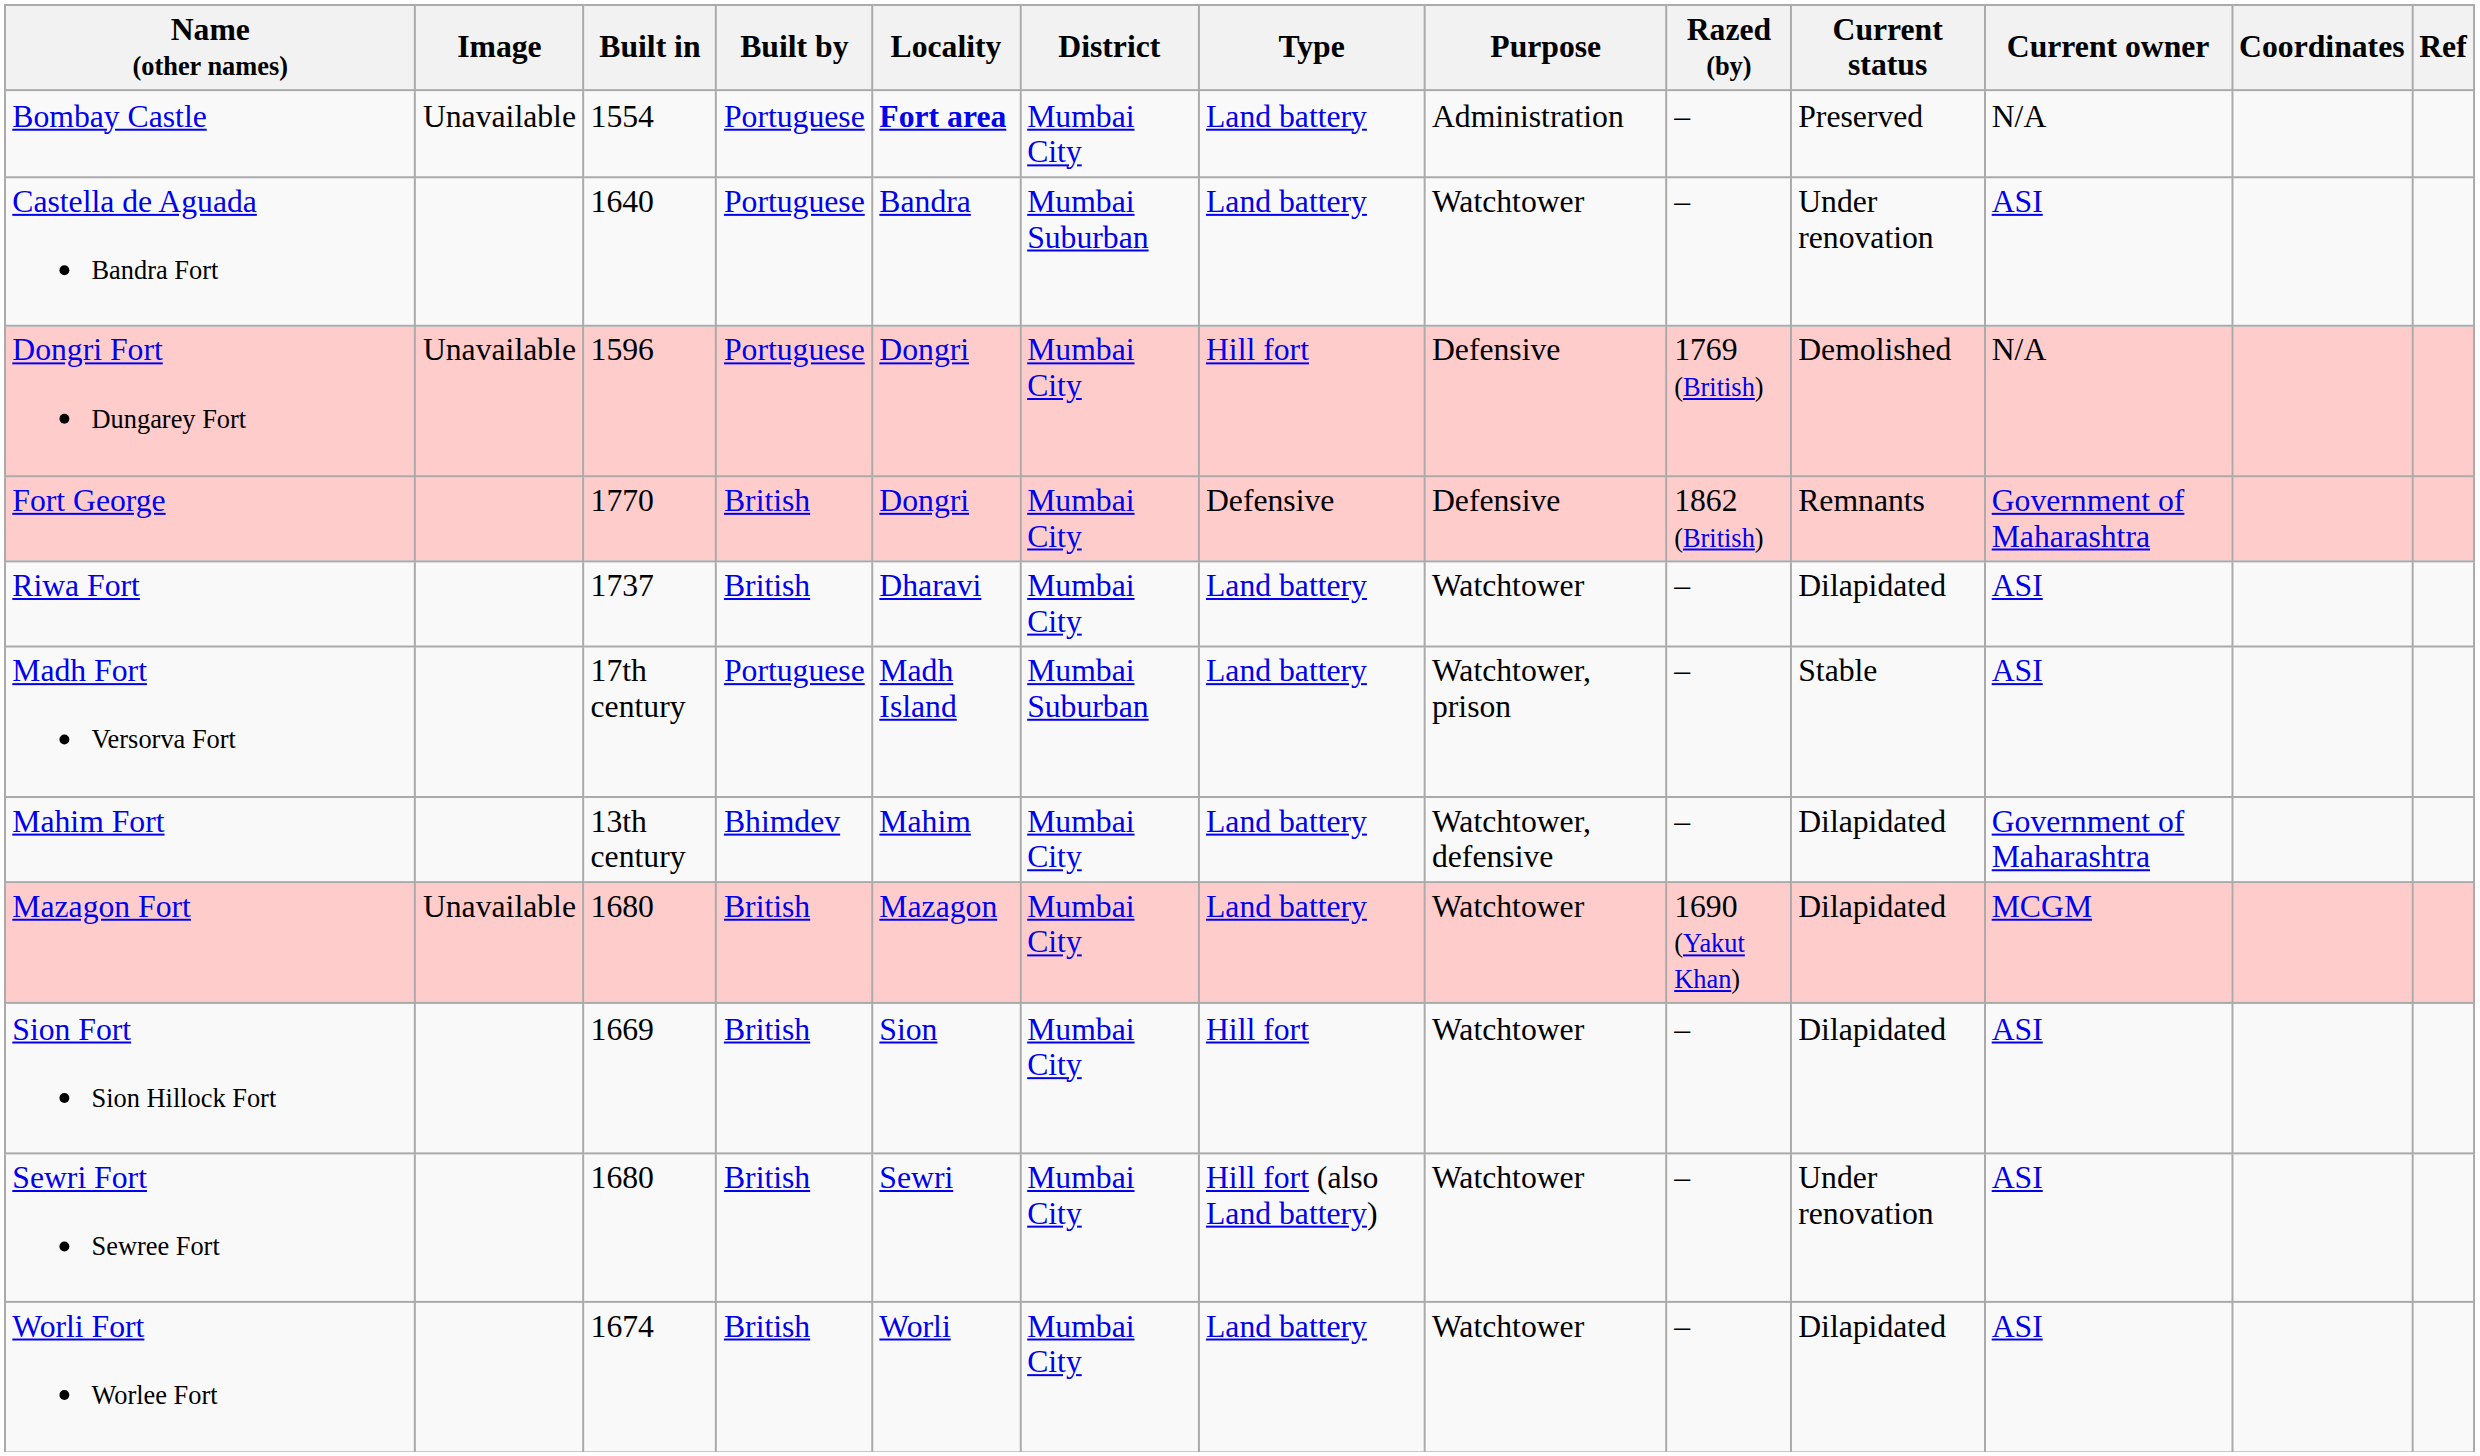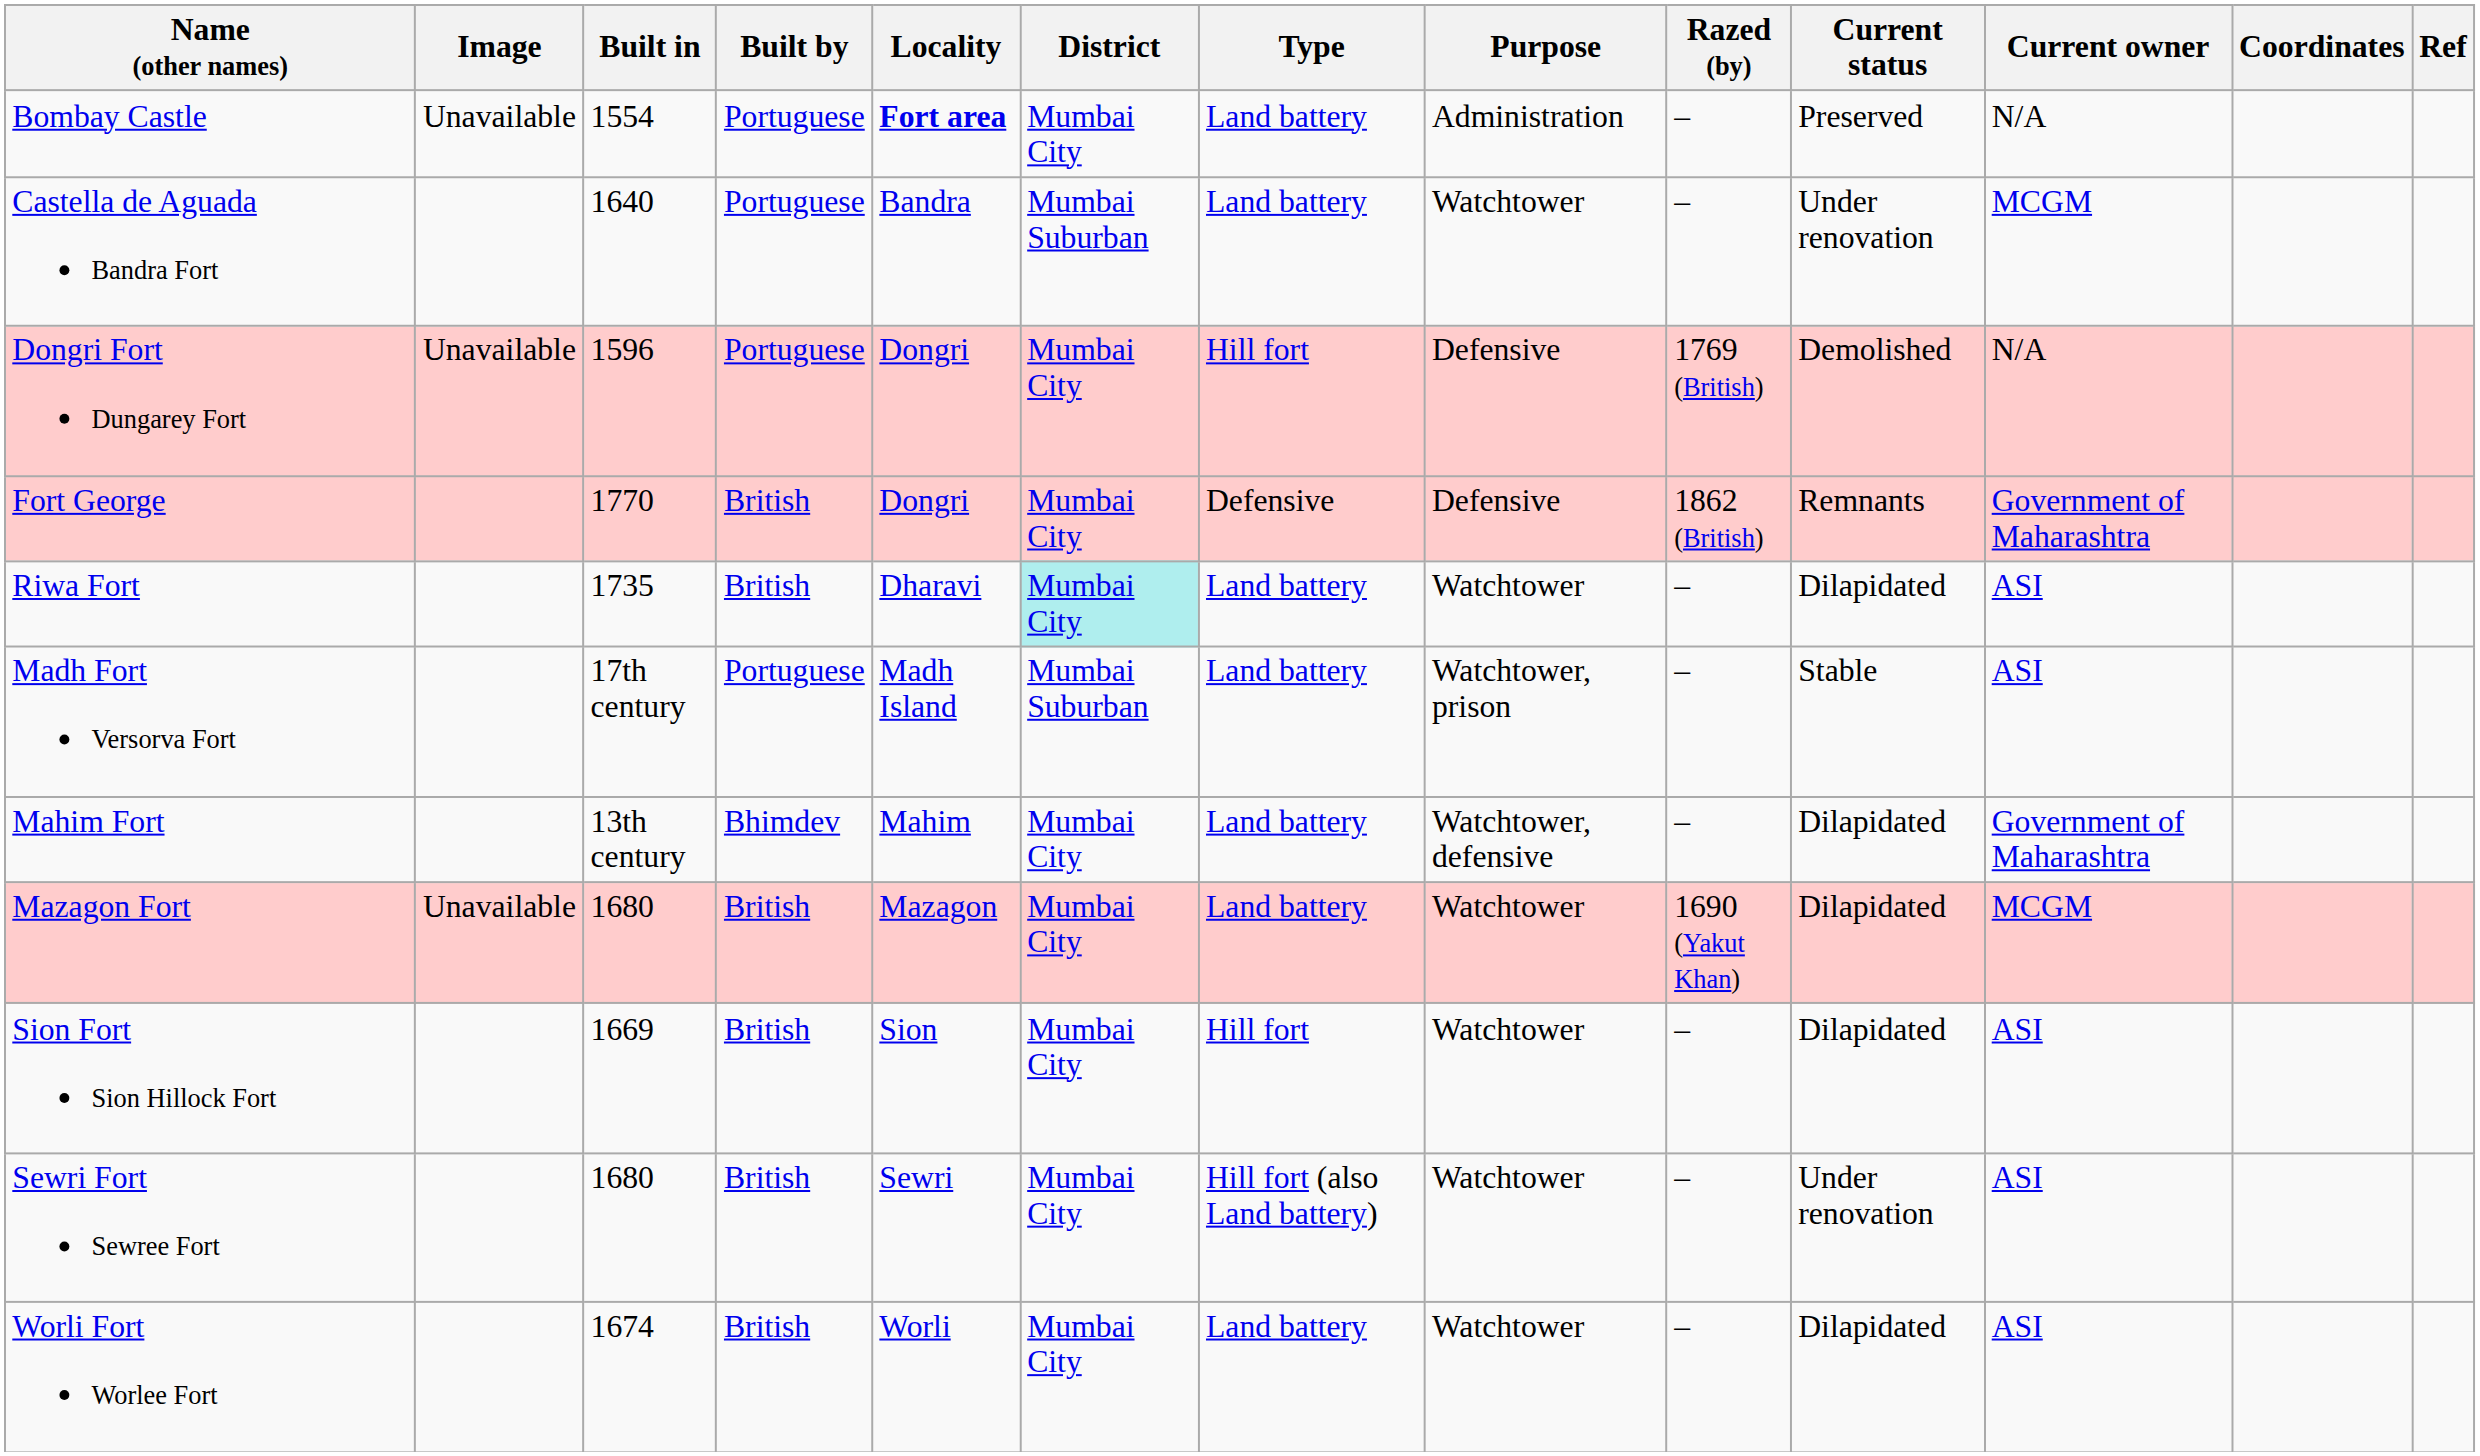Castella de Aguada Bandra Fort | Current owner: ASI -> MCGM
Riwa Fort | Built in: 1737 -> 1735
Riwa Fort | District: no background -> paleturquoise background
